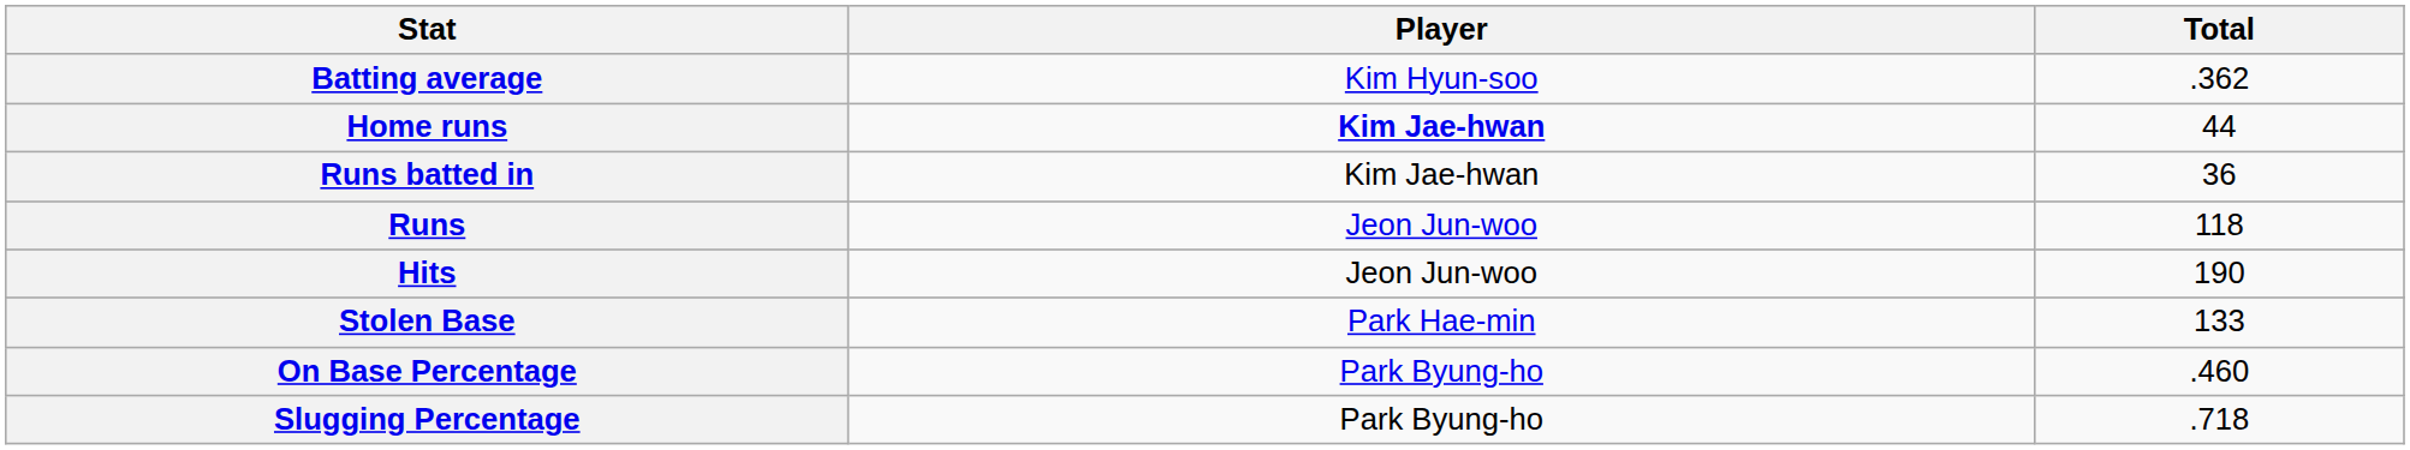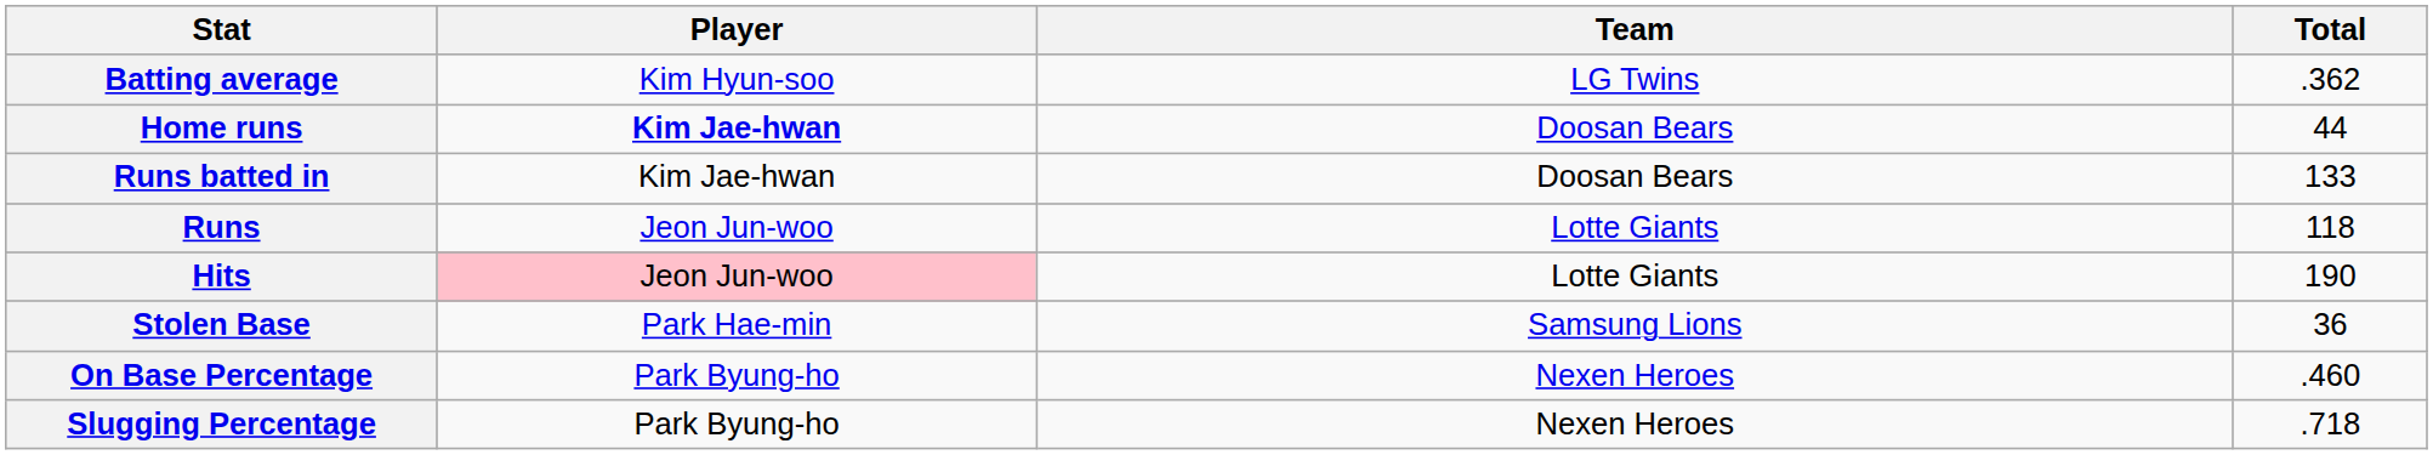+ column: Team | LG Twins | Doosan Bears | Doosan Bears | Lotte Giants | Lotte Giants | Samsung Lions | Nexen Heroes | Nexen Heroes
Runs batted in | Total: 36 -> 133
Hits | Player: no background -> pink background
Stolen Base | Total: 133 -> 36
